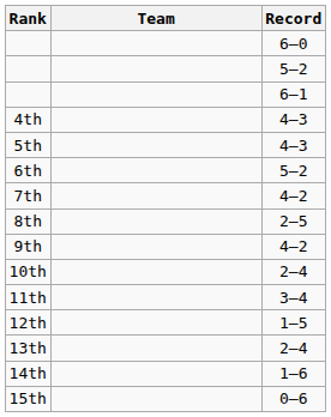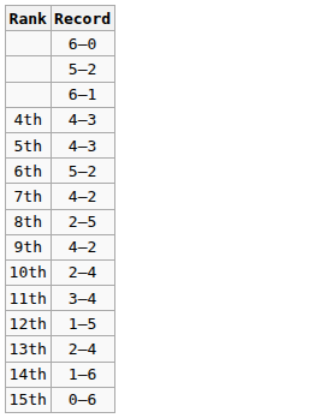- column: Team
